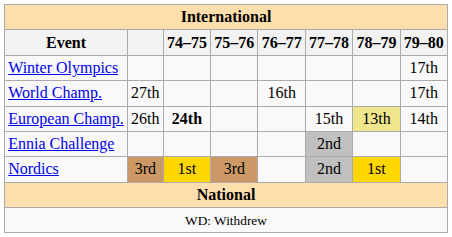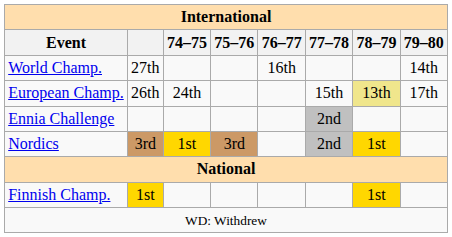- row: Winter Olympics | 17th
World Champ. | 79–80: 17th -> 14th
European Champ. | 74–75: bold -> normal
European Champ. | 79–80: 14th -> 17th
+ row: Finnish Champ. | 1st | 1st
